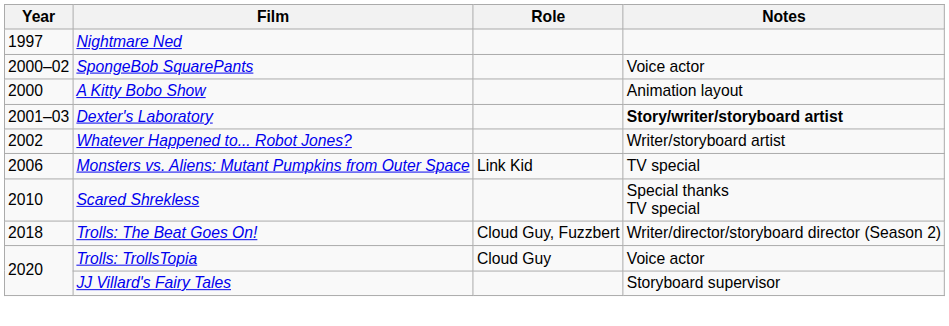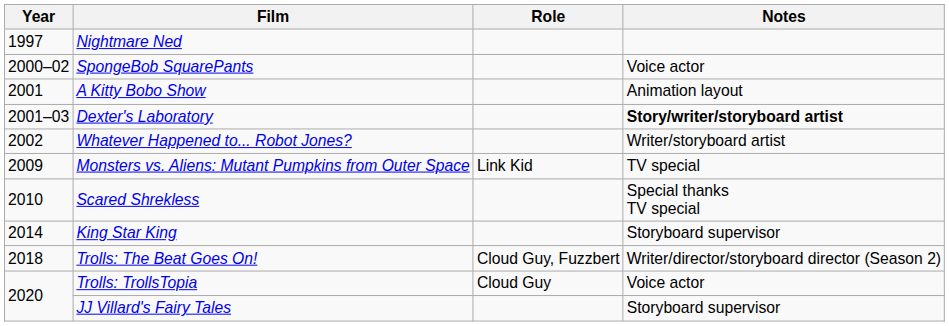A Kitty Bobo Show | Year: 2000 -> 2001
Monsters vs. Aliens: Mutant Pumpkins from Outer Space | Year: 2006 -> 2009
+ row: 2014 | King Star King | Storyboard supervisor
